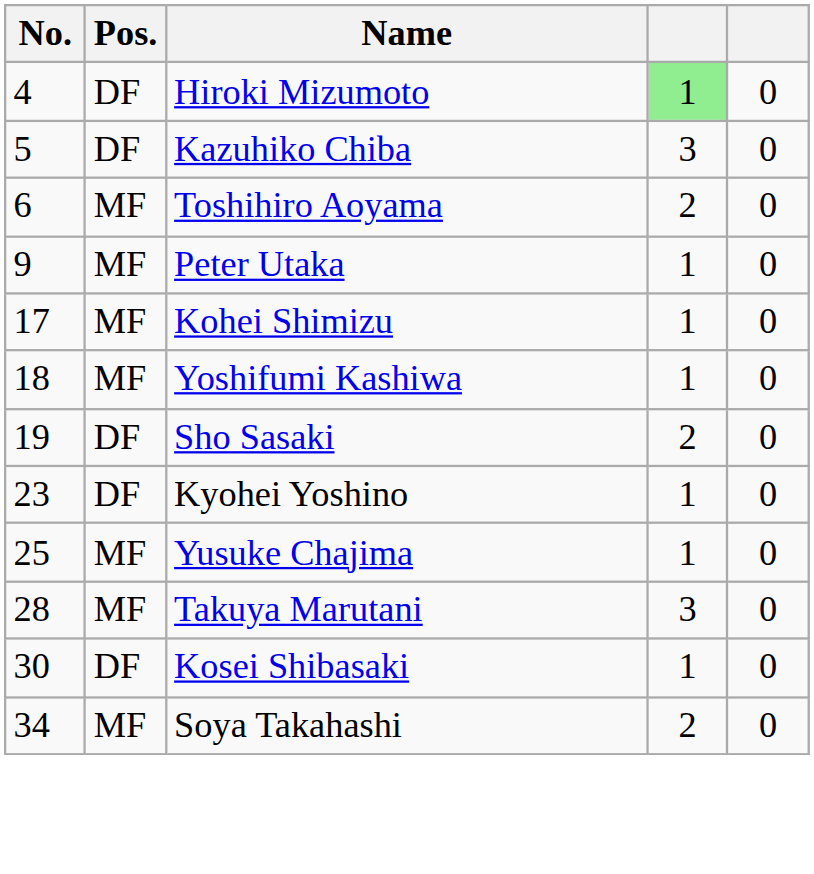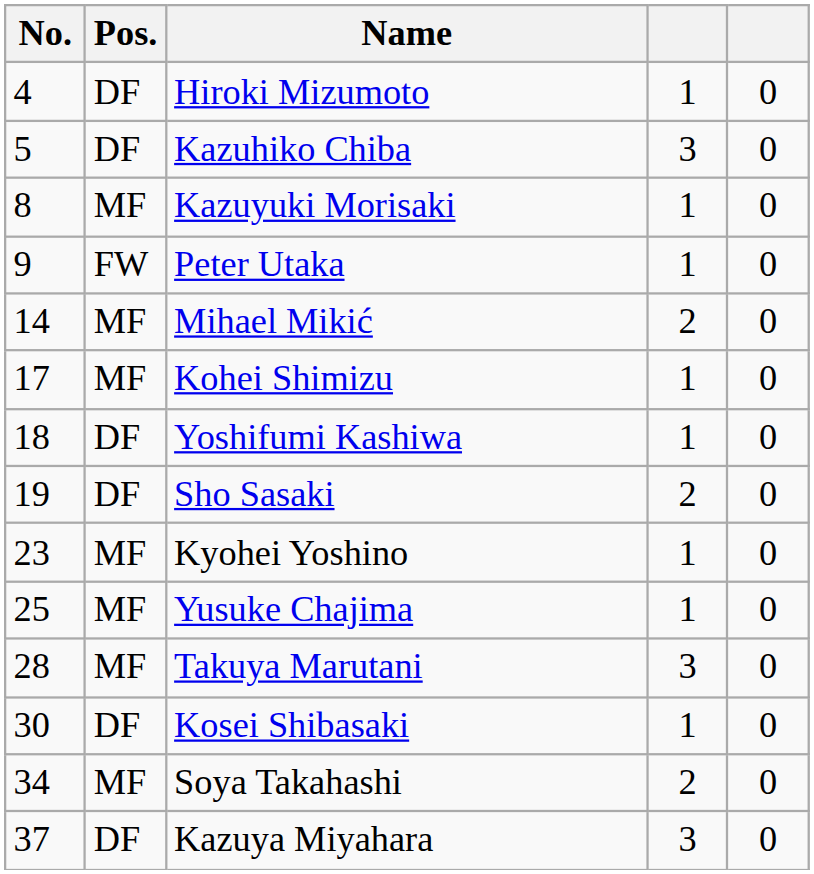Hiroki Mizumoto | column 4: lightgreen background -> no background
- row: 6 | MF | Toshihiro Aoyama | 2 | 0
+ row: 8 | MF | Kazuyuki Morisaki | 1 | 0
Peter Utaka | Pos.: MF -> FW
+ row: 14 | MF | Mihael Mikić | 2 | 0
Yoshifumi Kashiwa | Pos.: MF -> DF
Kyohei Yoshino | Pos.: DF -> MF
+ row: 37 | DF | Kazuya Miyahara | 3 | 0
